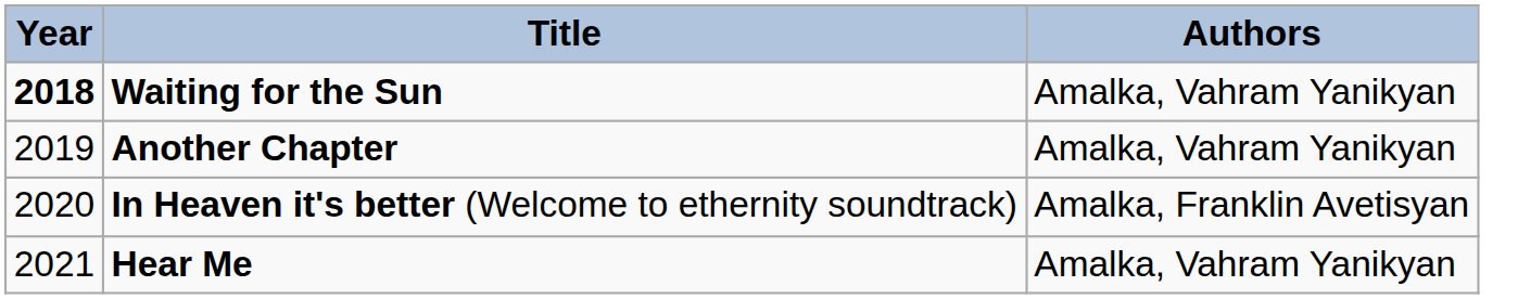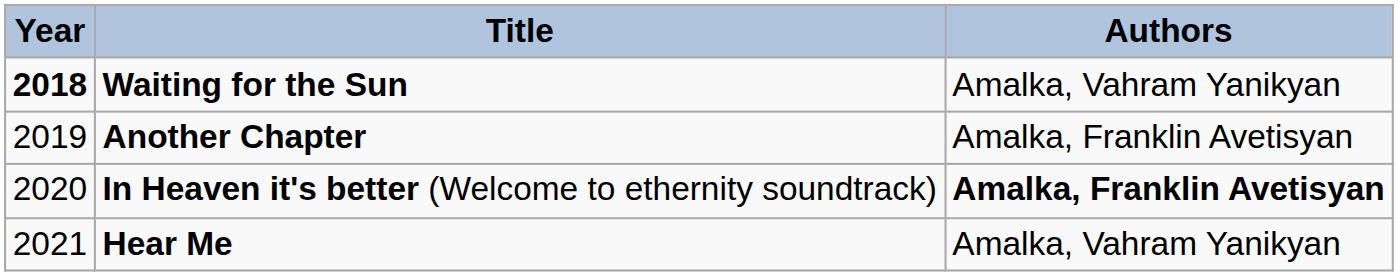Another Chapter | Authors: Amalka, Vahram Yanikyan -> Amalka, Franklin Avetisyan
In Heaven it's better (Welcome to ethernity soundtrack) | Authors: normal -> bold
